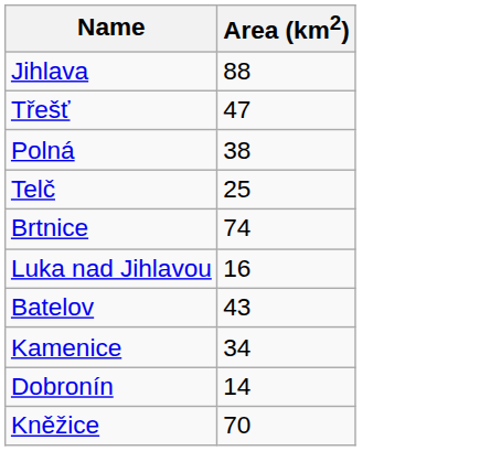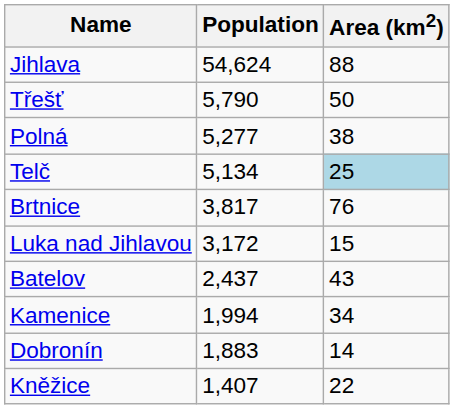+ column: Population | 54,624 | 5,790 | 5,277 | 5,134 | 3,817 | 3,172 | 2,437 | 1,994 | 1,883 | 1,407
Třešť | Area (km2): 47 -> 50
Telč | Area (km2): no background -> lightblue background
Brtnice | Area (km2): 74 -> 76
Luka nad Jihlavou | Area (km2): 16 -> 15
Kněžice | Area (km2): 70 -> 22
